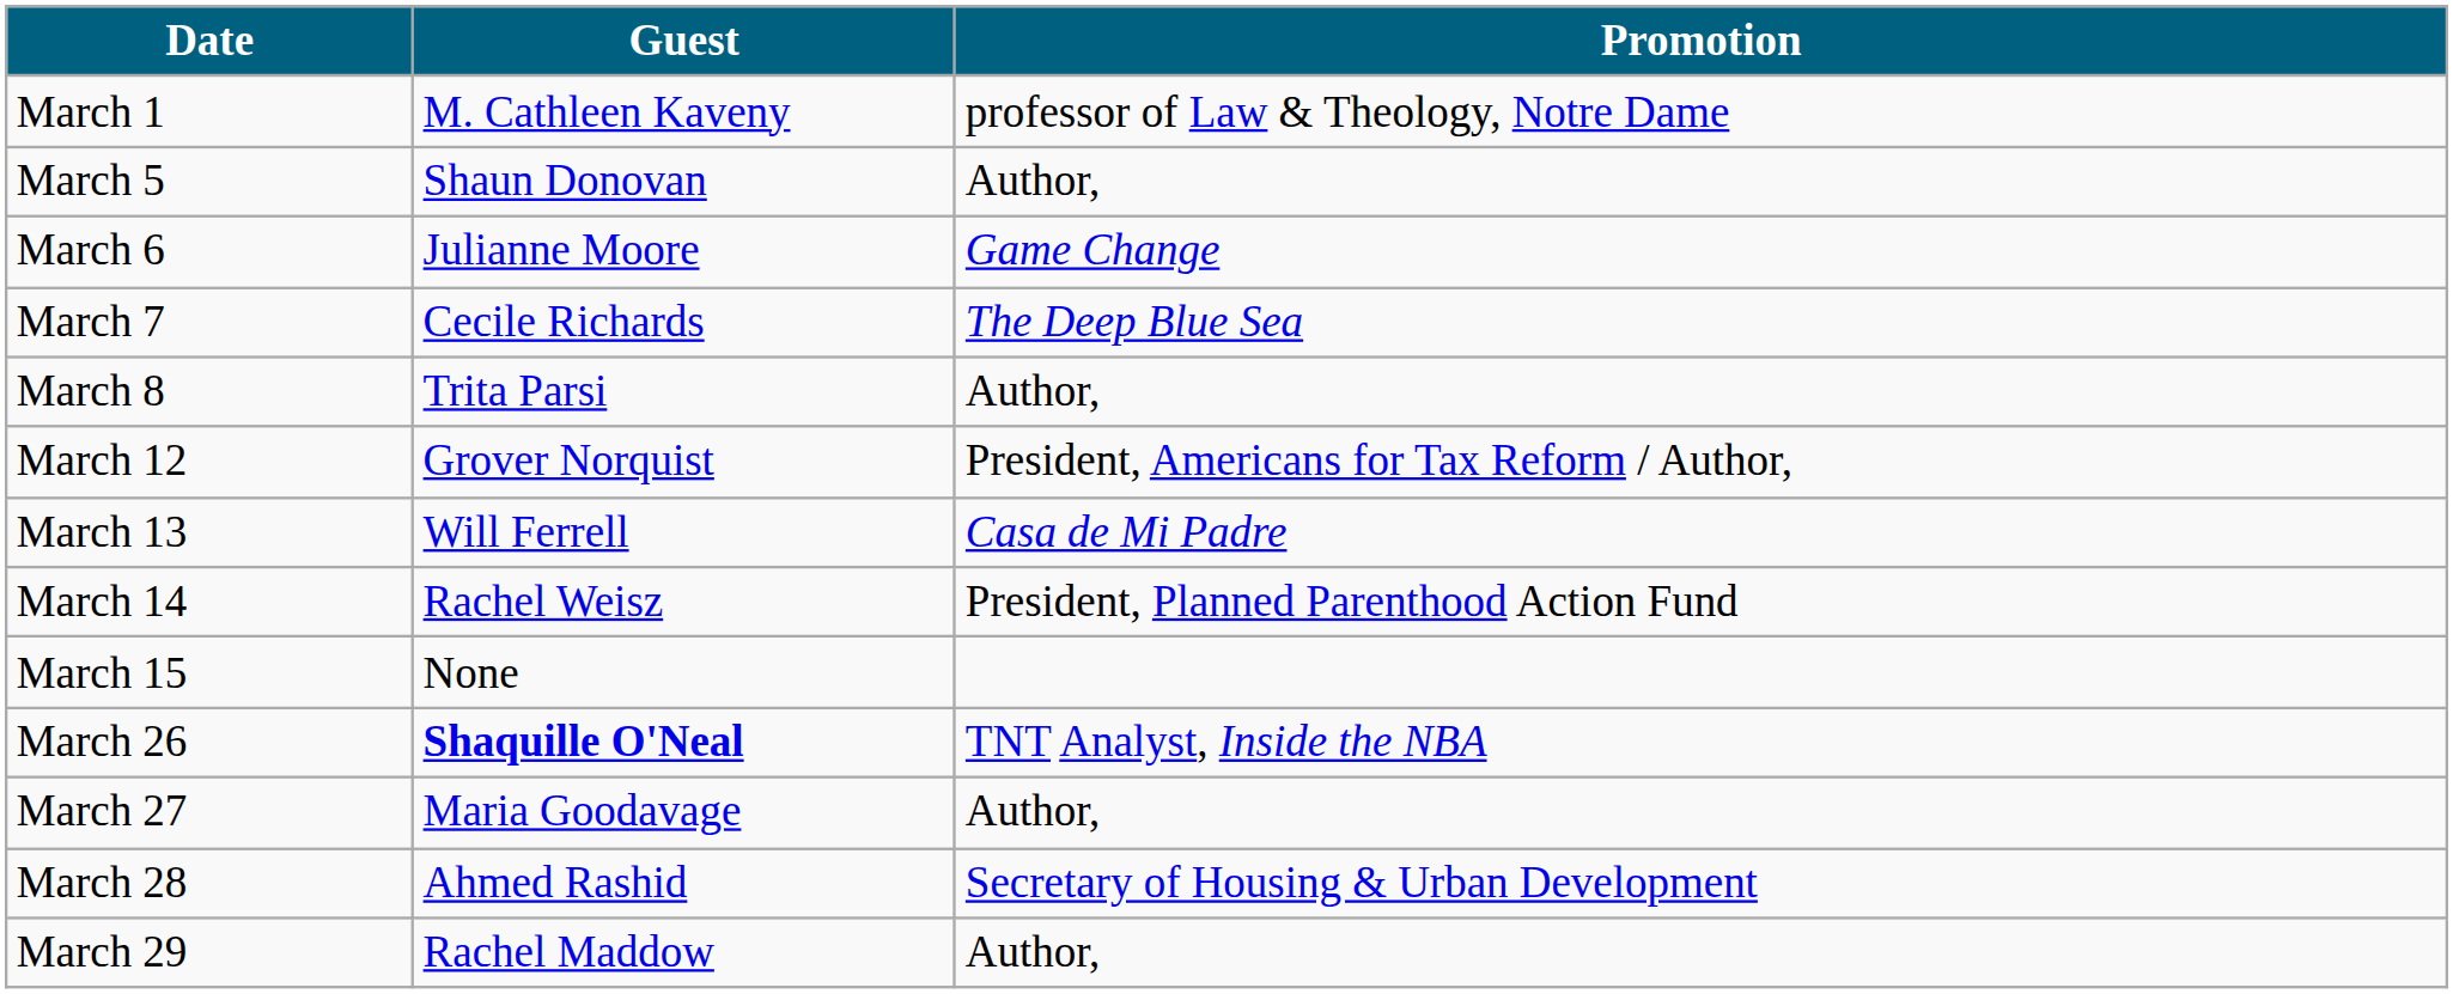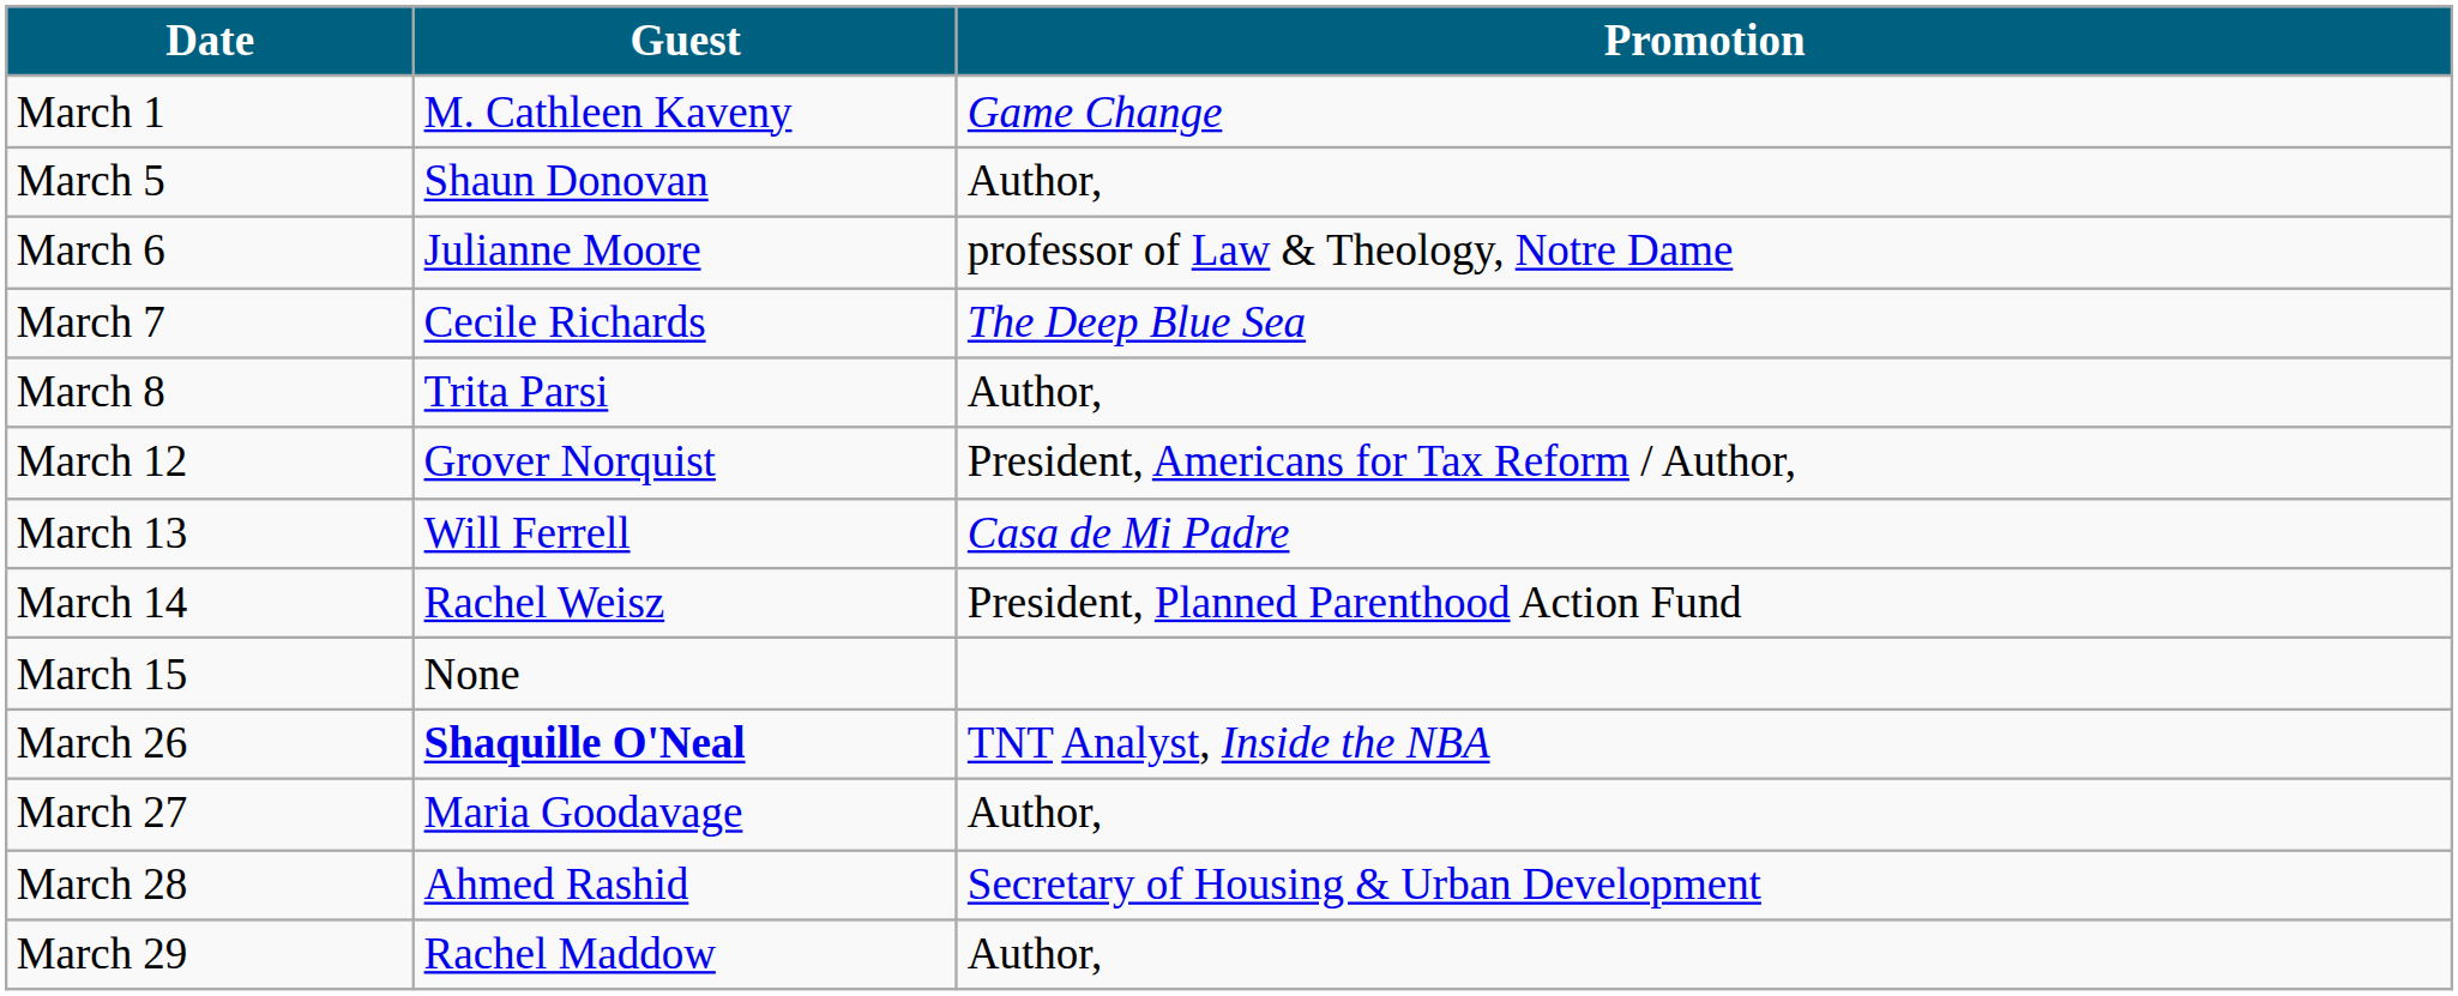March 1 | Promotion: professor of Law & Theology, Notre Dame -> Game Change
March 6 | Promotion: Game Change -> professor of Law & Theology, Notre Dame
